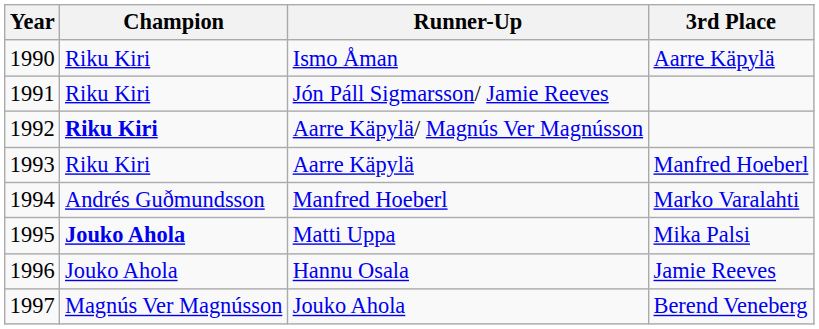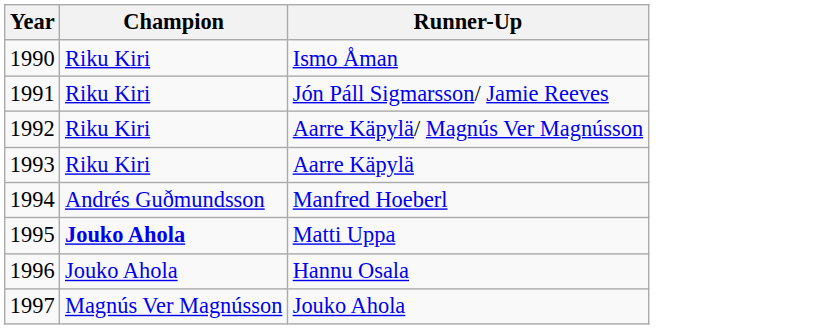- column: 3rd Place | Aarre Käpylä | Manfred Hoeberl | Marko Varalahti | Mika Palsi | Jamie Reeves | Berend Veneberg
Aarre Käpylä/ Magnús Ver Magnússon | Champion: bold -> normal
